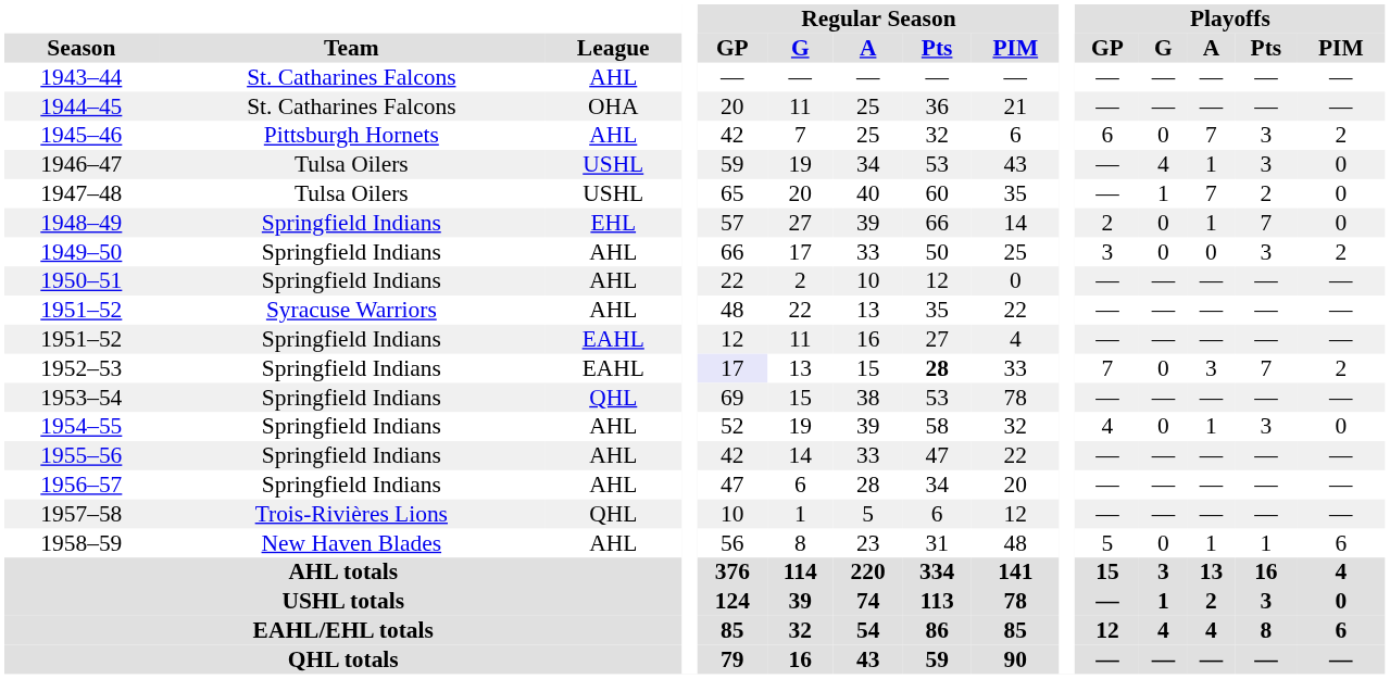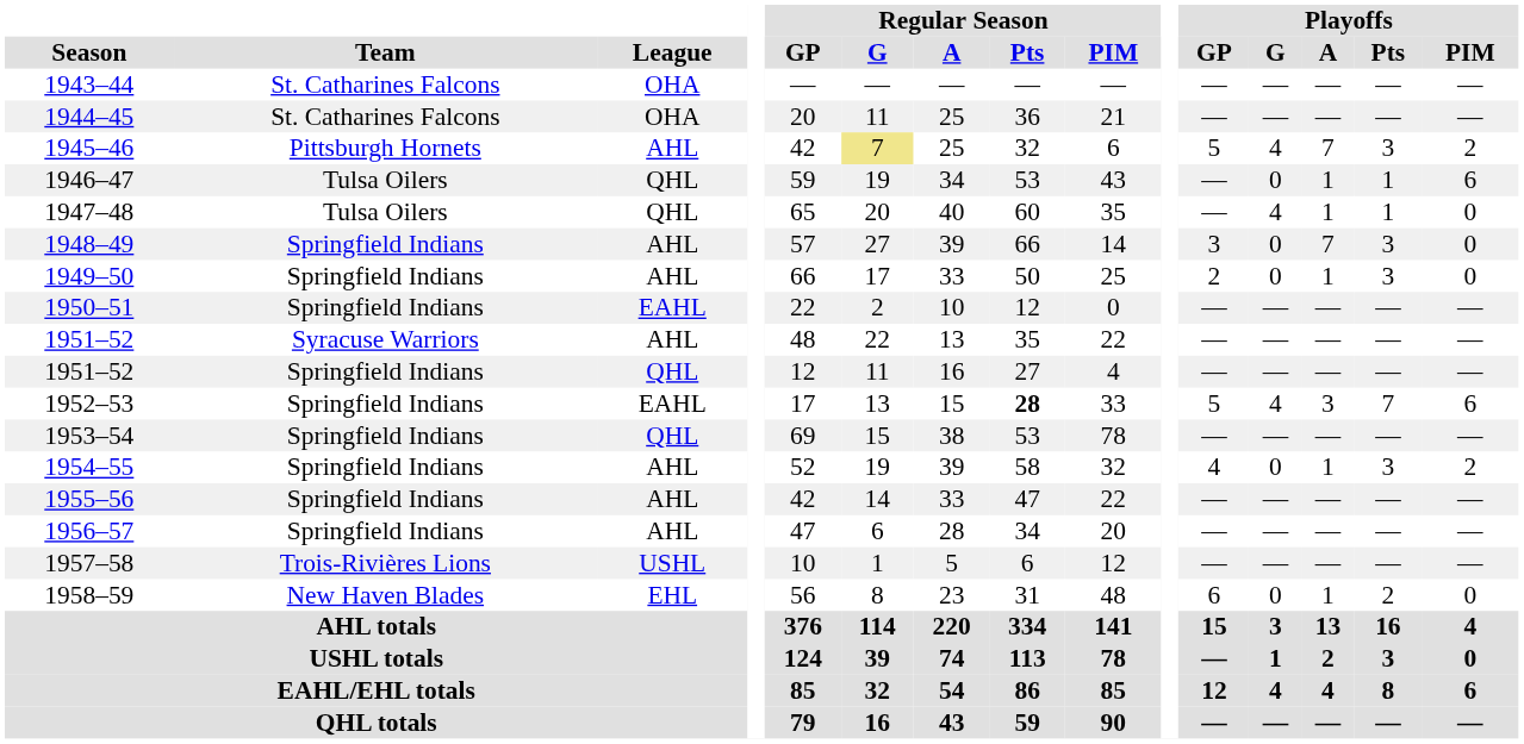1943–44 | League: AHL -> OHA
1945–46 | Regular Season / G: no background -> khaki background
1945–46 | Playoffs / GP: 6 -> 5
1945–46 | Playoffs / G: 0 -> 4
1946–47 | League: USHL -> QHL
1946–47 | Playoffs / G: 4 -> 0
1946–47 | Playoffs / Pts: 3 -> 1
1946–47 | Playoffs / PIM: 0 -> 6
1947–48 | League: USHL -> QHL
1947–48 | Playoffs / G: 1 -> 4
1947–48 | Playoffs / A: 7 -> 1
1947–48 | Playoffs / Pts: 2 -> 1
1948–49 | League: EHL -> AHL
1948–49 | Playoffs / GP: 2 -> 3
1948–49 | Playoffs / A: 1 -> 7
1948–49 | Playoffs / Pts: 7 -> 3
1949–50 | Playoffs / GP: 3 -> 2
1949–50 | Playoffs / A: 0 -> 1
1949–50 | Playoffs / PIM: 2 -> 0
1950–51 | League: AHL -> EAHL
1951–52 / Springfield Indians | League: EAHL -> QHL
1952–53 | Regular Season / GP: lavender background -> no background
1952–53 | Playoffs / GP: 7 -> 5
1952–53 | Playoffs / G: 0 -> 4
1952–53 | Playoffs / PIM: 2 -> 6
1954–55 | Playoffs / PIM: 0 -> 2
1957–58 | League: QHL -> USHL
1958–59 | League: AHL -> EHL
1958–59 | Playoffs / GP: 5 -> 6
1958–59 | Playoffs / Pts: 1 -> 2
1958–59 | Playoffs / PIM: 6 -> 0
